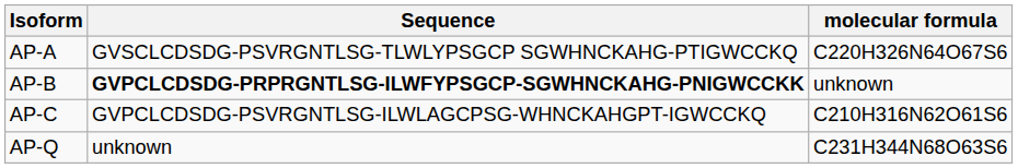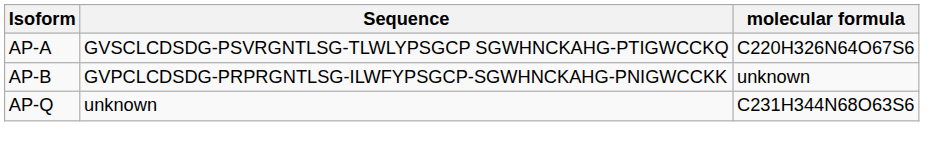AP-B | Sequence: bold -> normal
- row: AP-C | GVPCLCDSDG-PSVRGNTLSG-ILWLAGCPSG-WHNCKAHGPT-IGWCCKQ | C210H316N62O61S6
